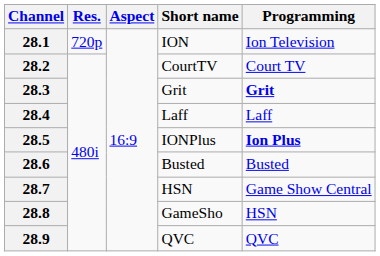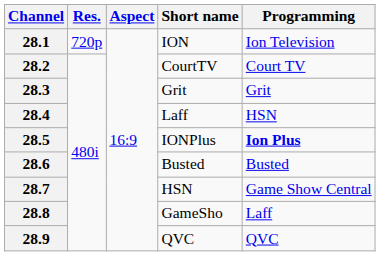28.3 | Programming: bold -> normal
28.4 | Programming: Laff -> HSN
28.8 | Programming: HSN -> Laff
